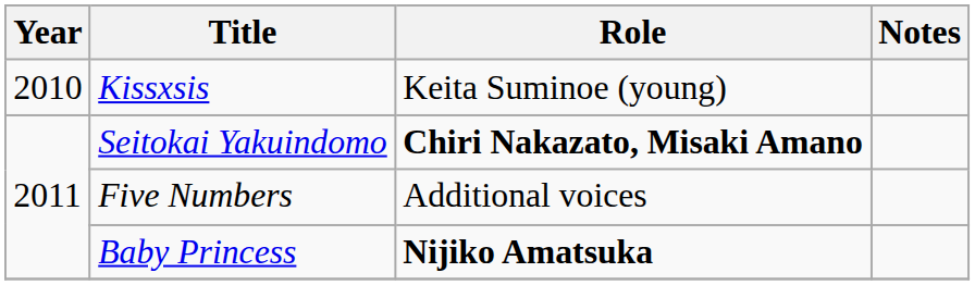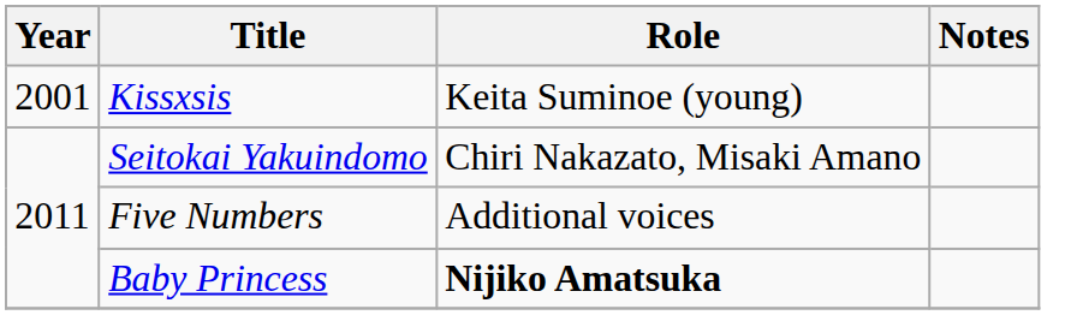Kissxsis | Year: 2010 -> 2001
Seitokai Yakuindomo | Role: bold -> normal
